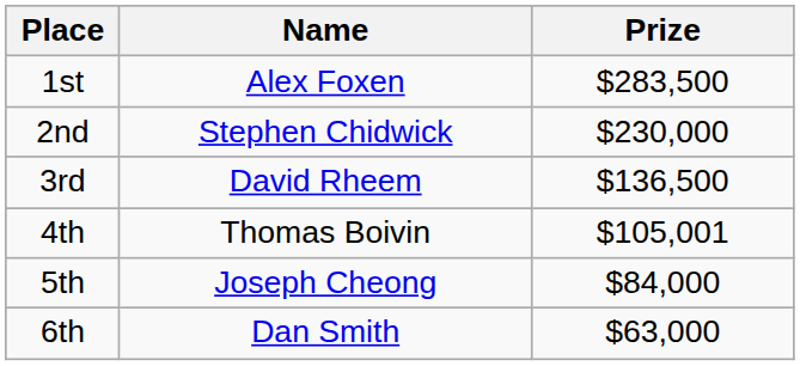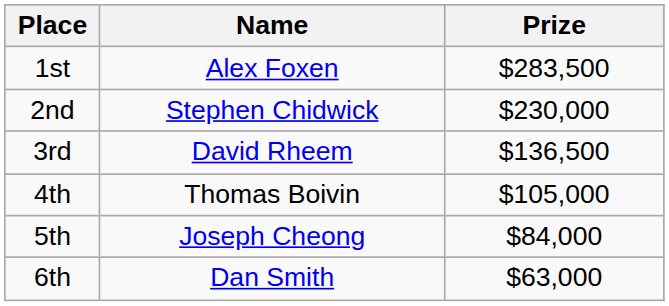4th | Prize: $105,001 -> $105,000
